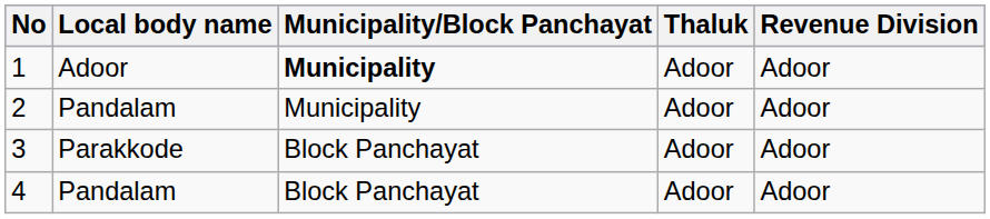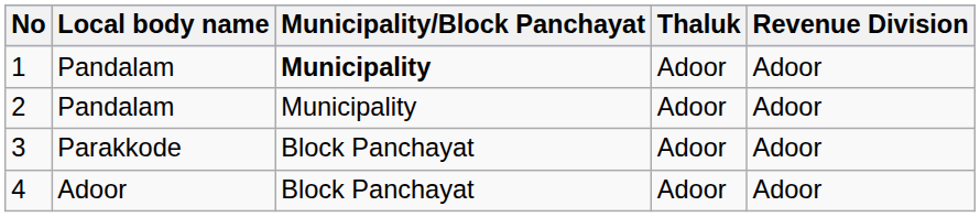1 | Local body name: Adoor -> Pandalam
4 | Local body name: Pandalam -> Adoor
